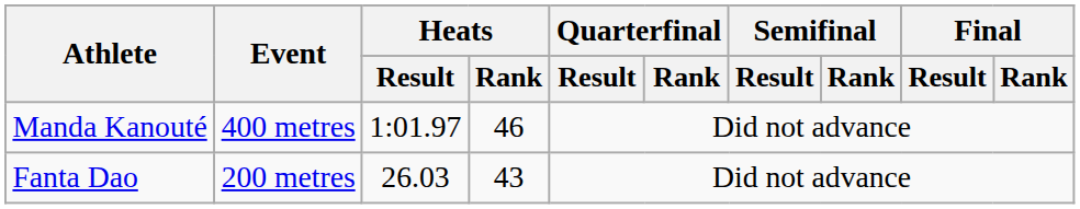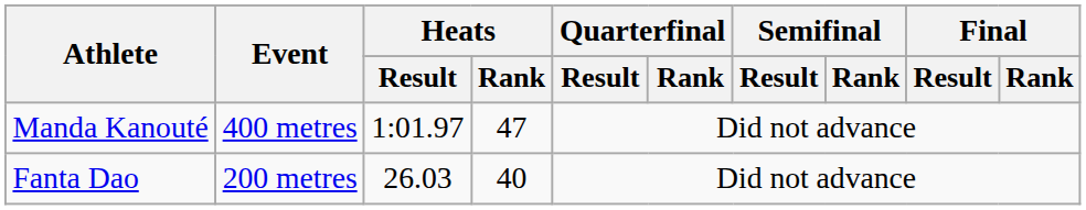Manda Kanouté | Heats / Rank: 46 -> 47
Fanta Dao | Heats / Rank: 43 -> 40
